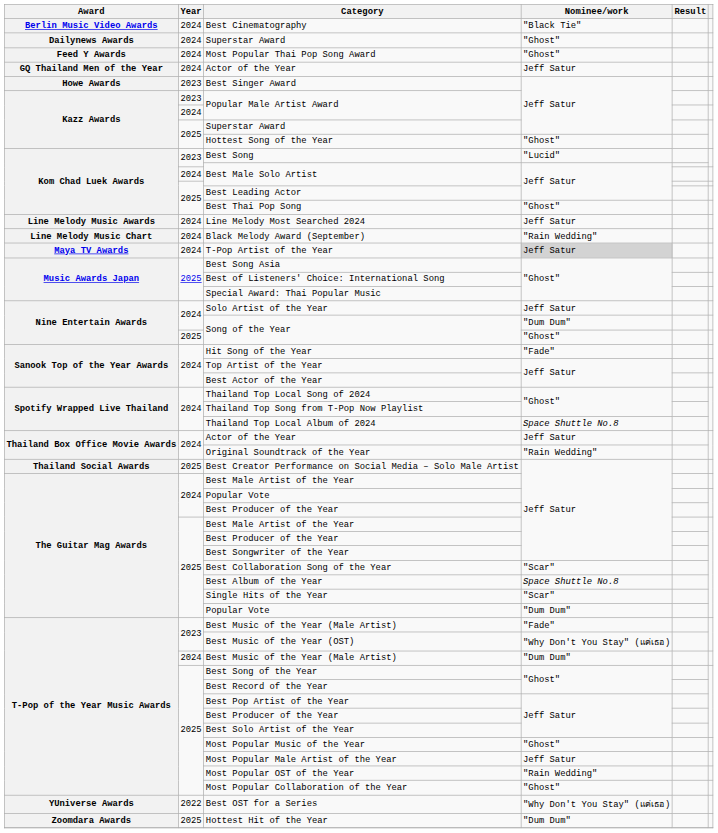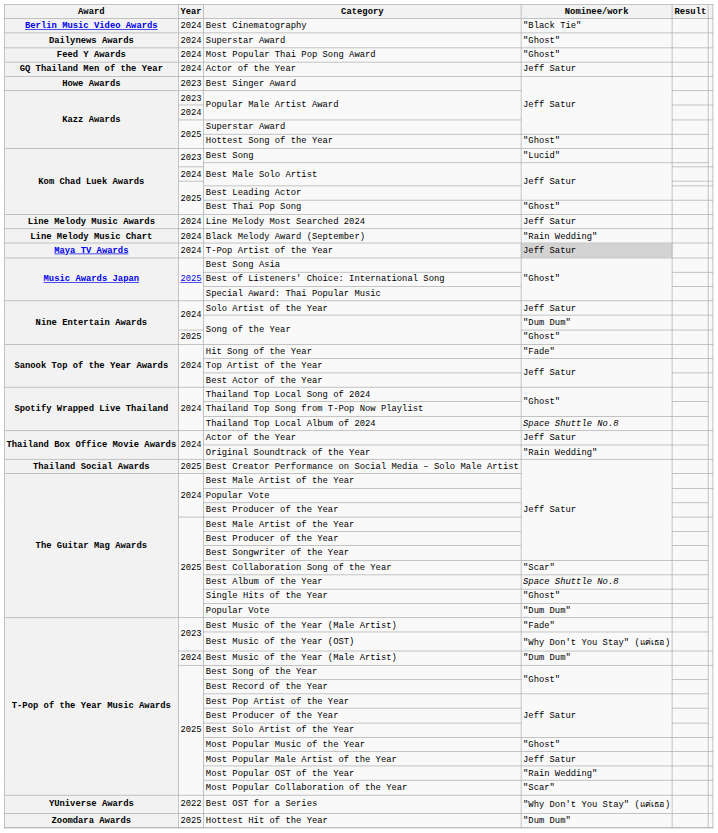Single Hits of the Year | Nominee/work: "Scar" -> "Ghost"
Most Popular Collaboration of the Year | Nominee/work: "Ghost" -> "Scar"
